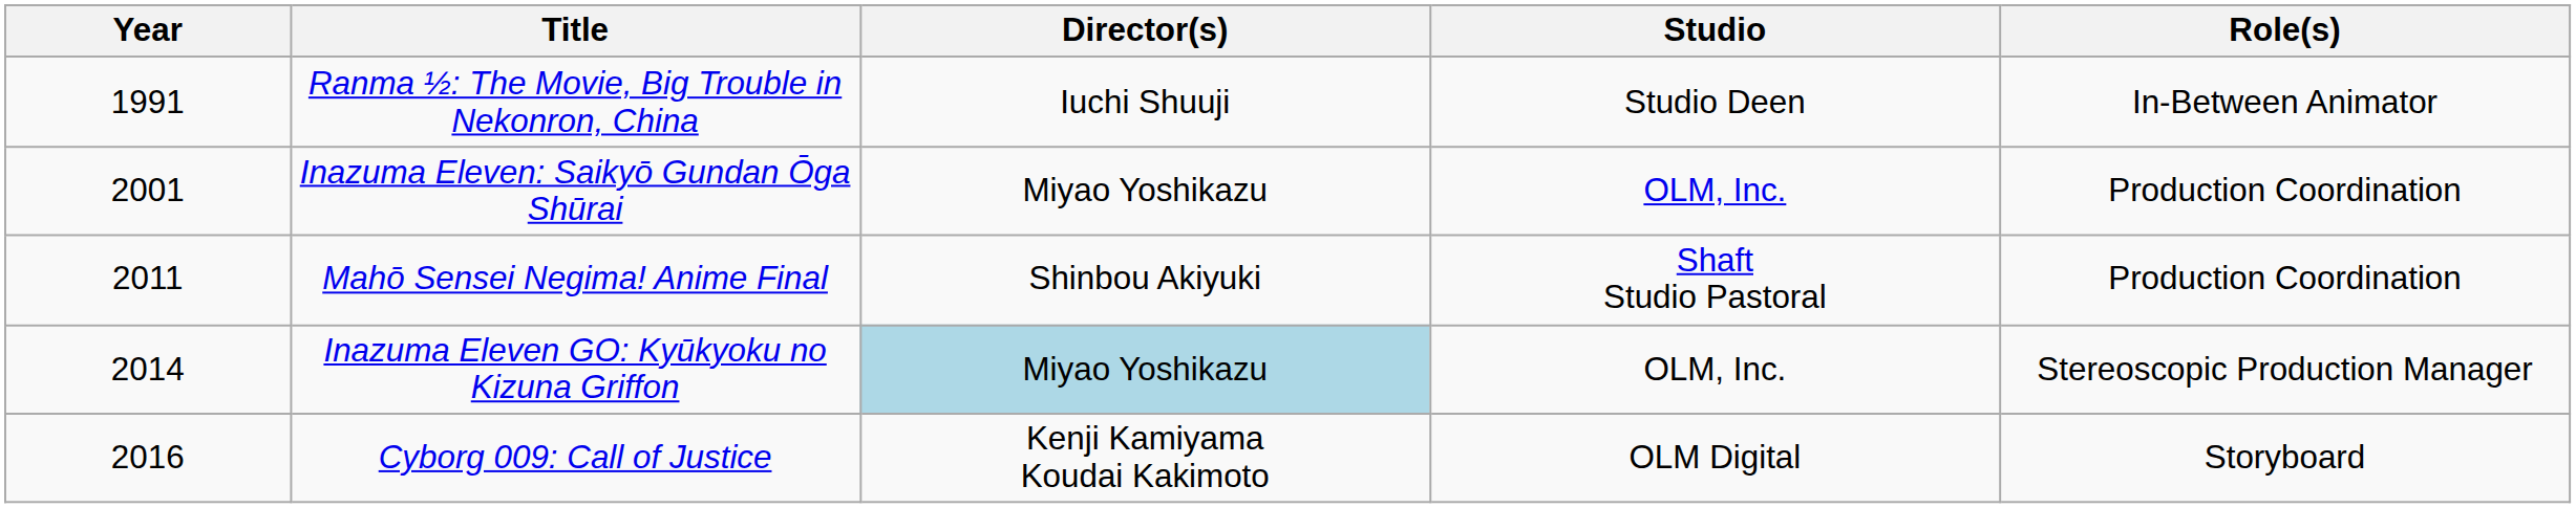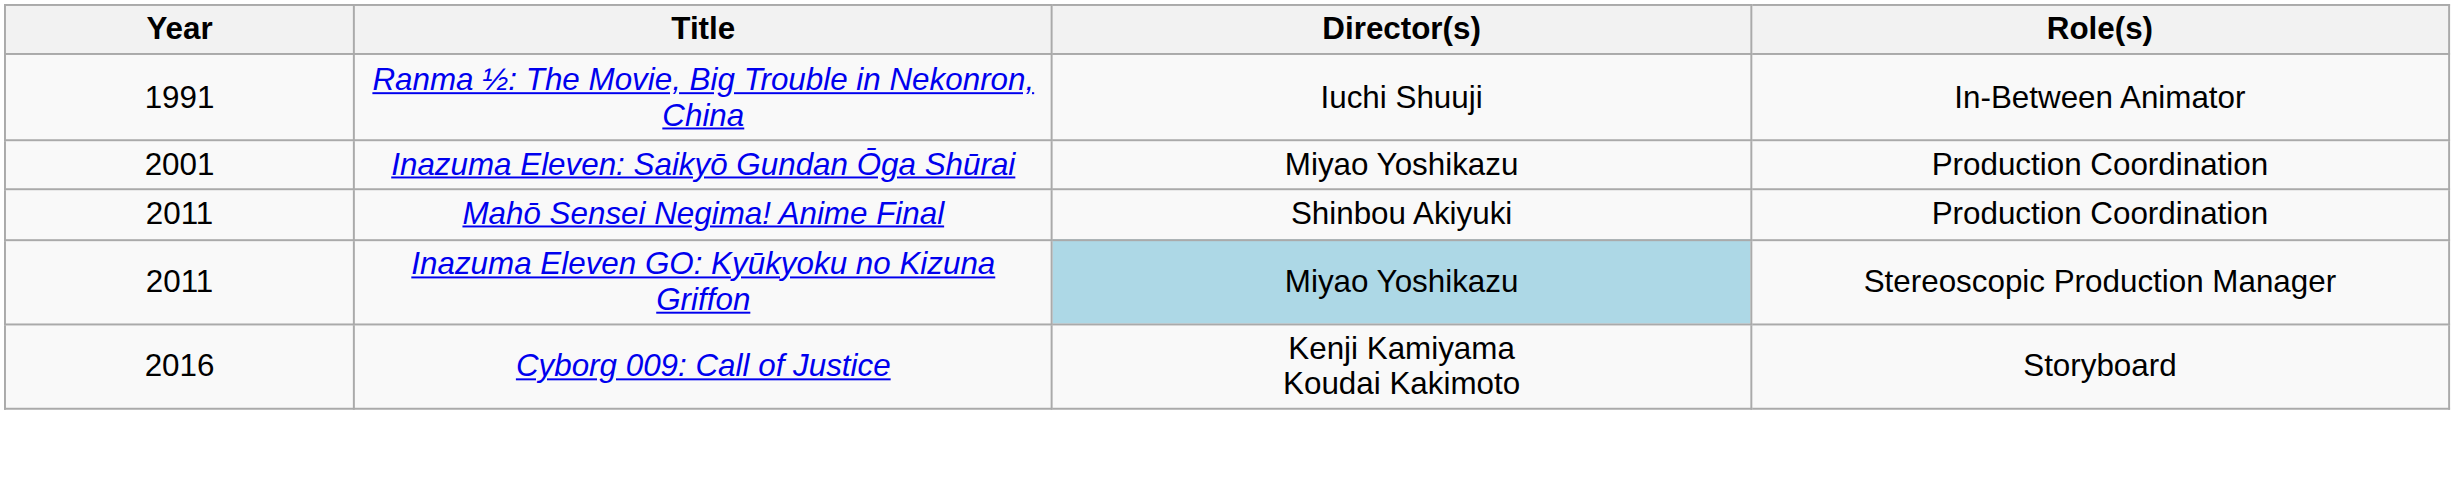- column: Studio | Studio Deen | OLM, Inc. | Shaft Studio Pastoral | OLM, Inc. | OLM Digital
Inazuma Eleven GO: Kyūkyoku no Kizuna Griffon | Year: 2014 -> 2011
